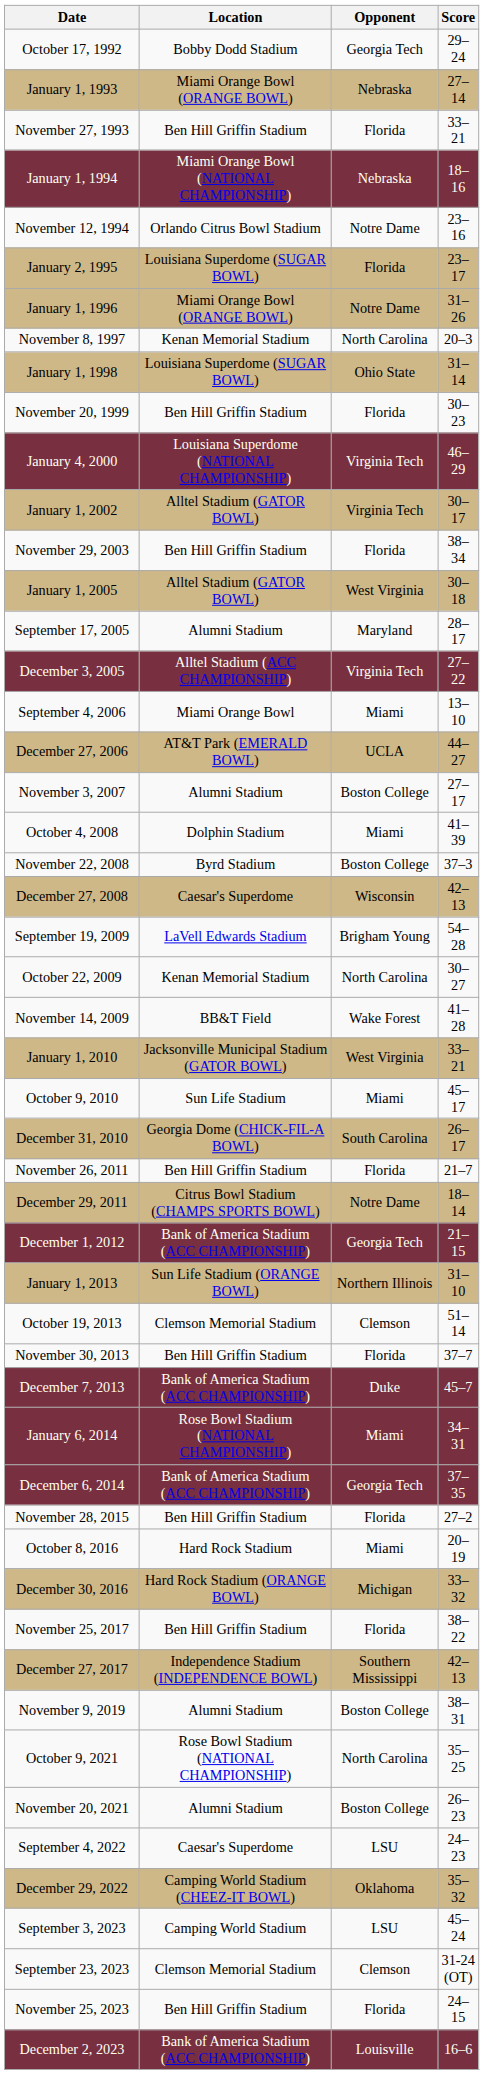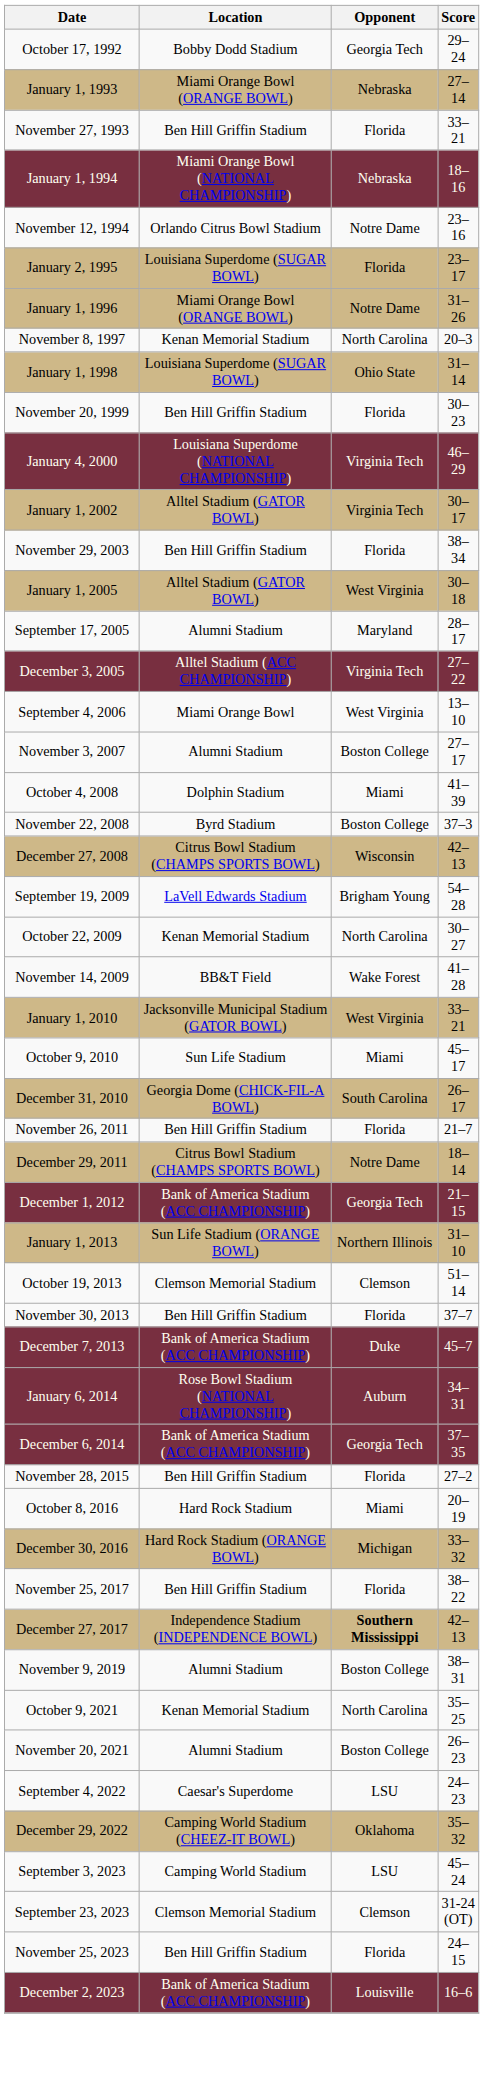September 4, 2006 | Opponent: Miami -> West Virginia
- row: December 27, 2006 | AT&T Park (EMERALD BOWL) | UCLA | 44–27
December 27, 2008 | Location: Caesar's Superdome -> Citrus Bowl Stadium (CHAMPS SPORTS BOWL)
January 6, 2014 | Opponent: Miami -> Auburn
December 27, 2017 | Opponent: normal -> bold
October 9, 2021 | Location: Rose Bowl Stadium (NATIONAL CHAMPIONSHIP) -> Kenan Memorial Stadium
